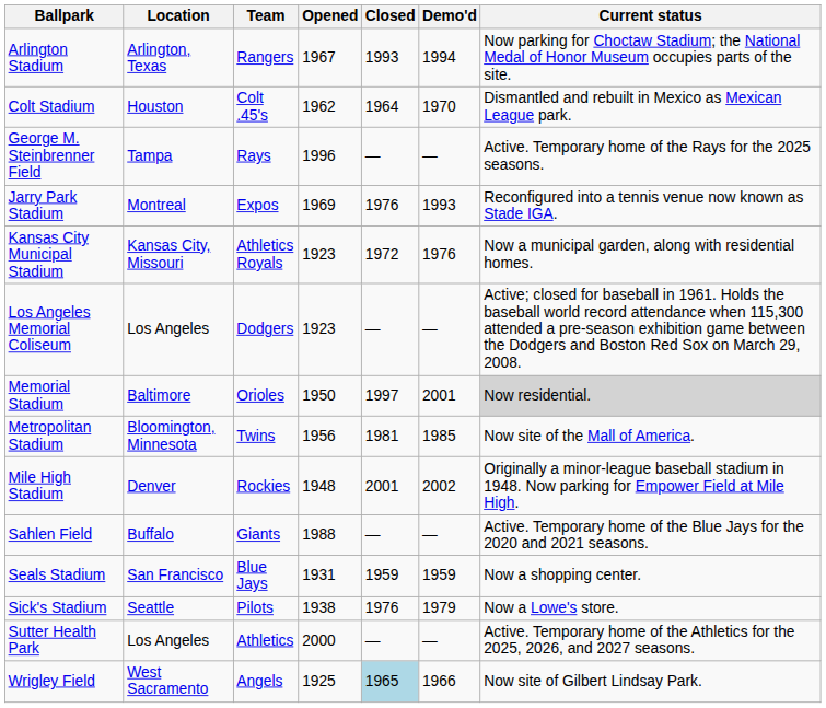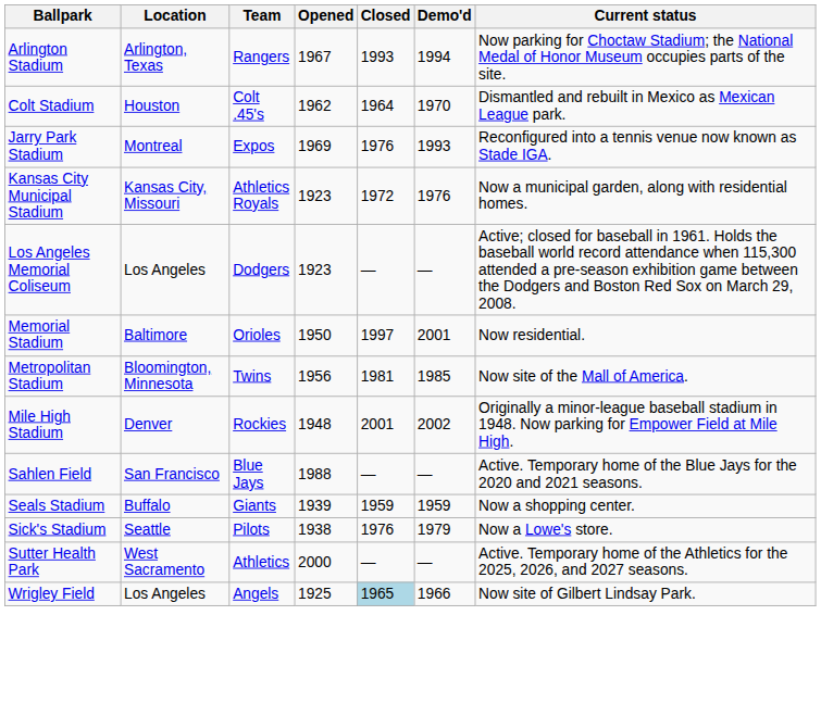- row: George M. Steinbrenner Field | Tampa | Rays | 1996 | — | — | Active. Temporary home of the Rays for the 2025 seasons.
Memorial Stadium | Current status: lightgrey background -> no background
Sahlen Field | Location: Buffalo -> San Francisco
Sahlen Field | Team: Giants -> Blue Jays
Seals Stadium | Location: San Francisco -> Buffalo
Seals Stadium | Team: Blue Jays -> Giants
Seals Stadium | Opened: 1931 -> 1939
Sutter Health Park | Location: Los Angeles -> West Sacramento
Wrigley Field | Location: West Sacramento -> Los Angeles
